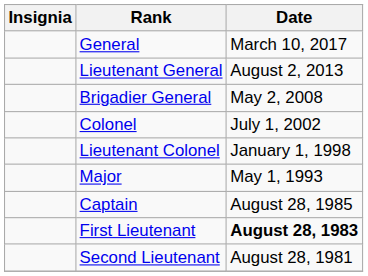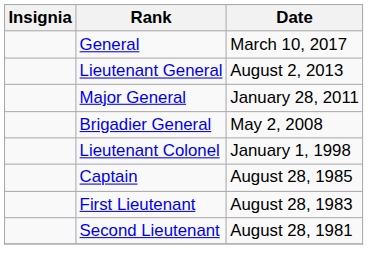+ row: Major General | January 28, 2011
- row: Colonel | July 1, 2002
- row: Major | May 1, 1993
First Lieutenant | Date: bold -> normal
